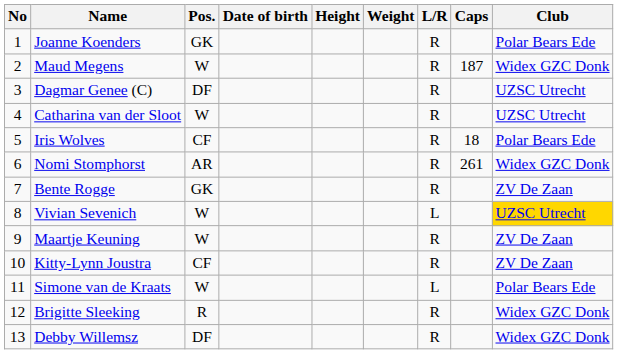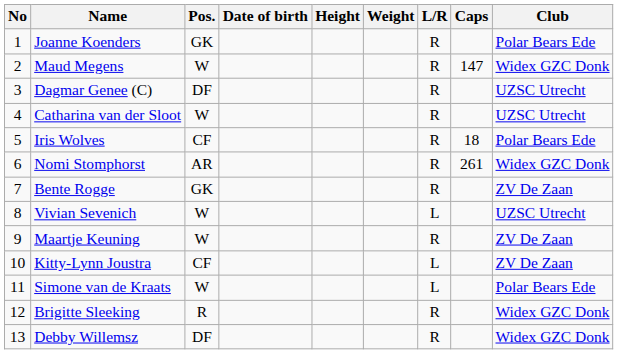Maud Megens | Caps: 187 -> 147
Vivian Sevenich | Club: gold background -> no background
Kitty-Lynn Joustra | L/R: R -> L
